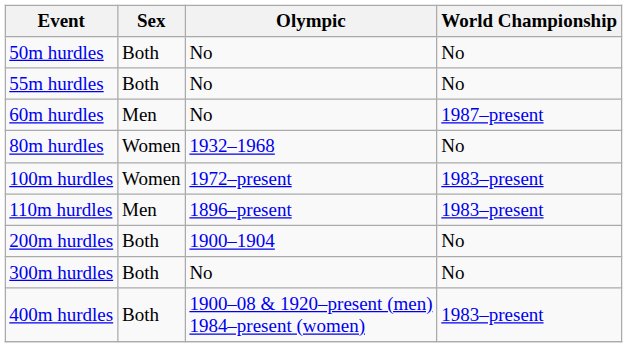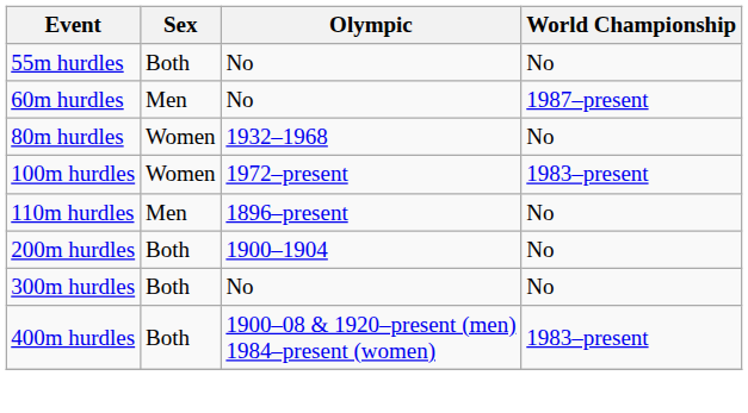- row: 50m hurdles | Both | No | No
110m hurdles | World Championship: 1983–present -> No
